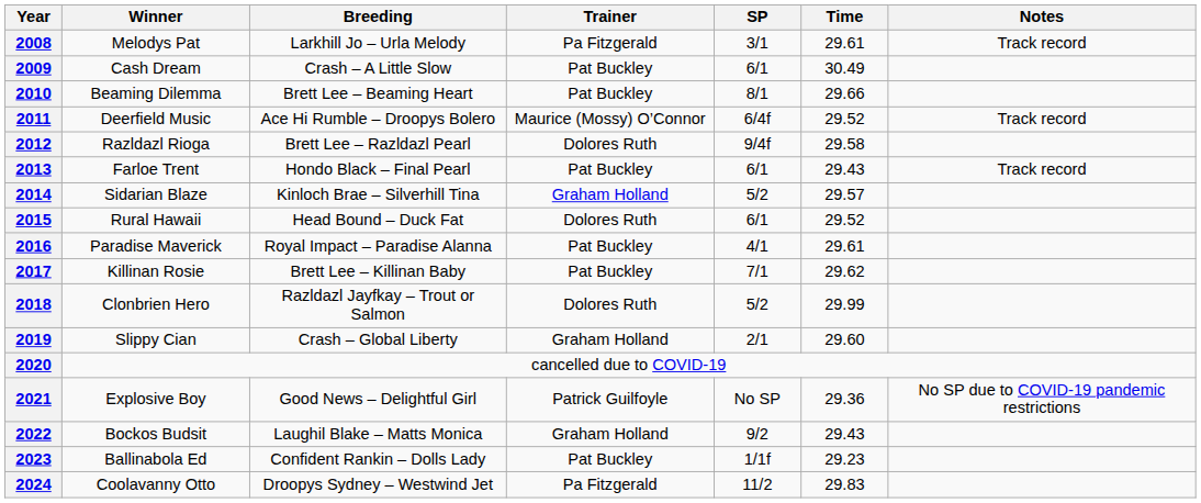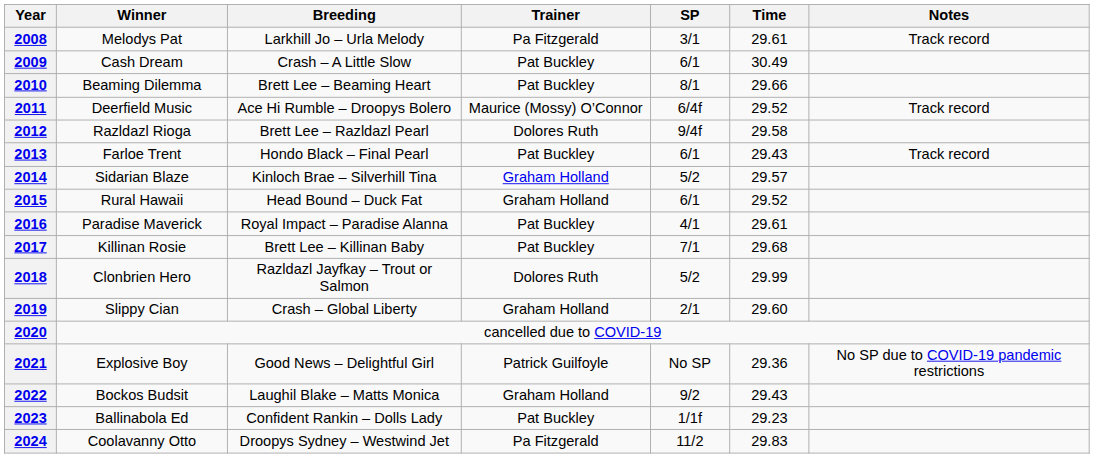2015 | Trainer: Dolores Ruth -> Graham Holland
2017 | Time: 29.62 -> 29.68
